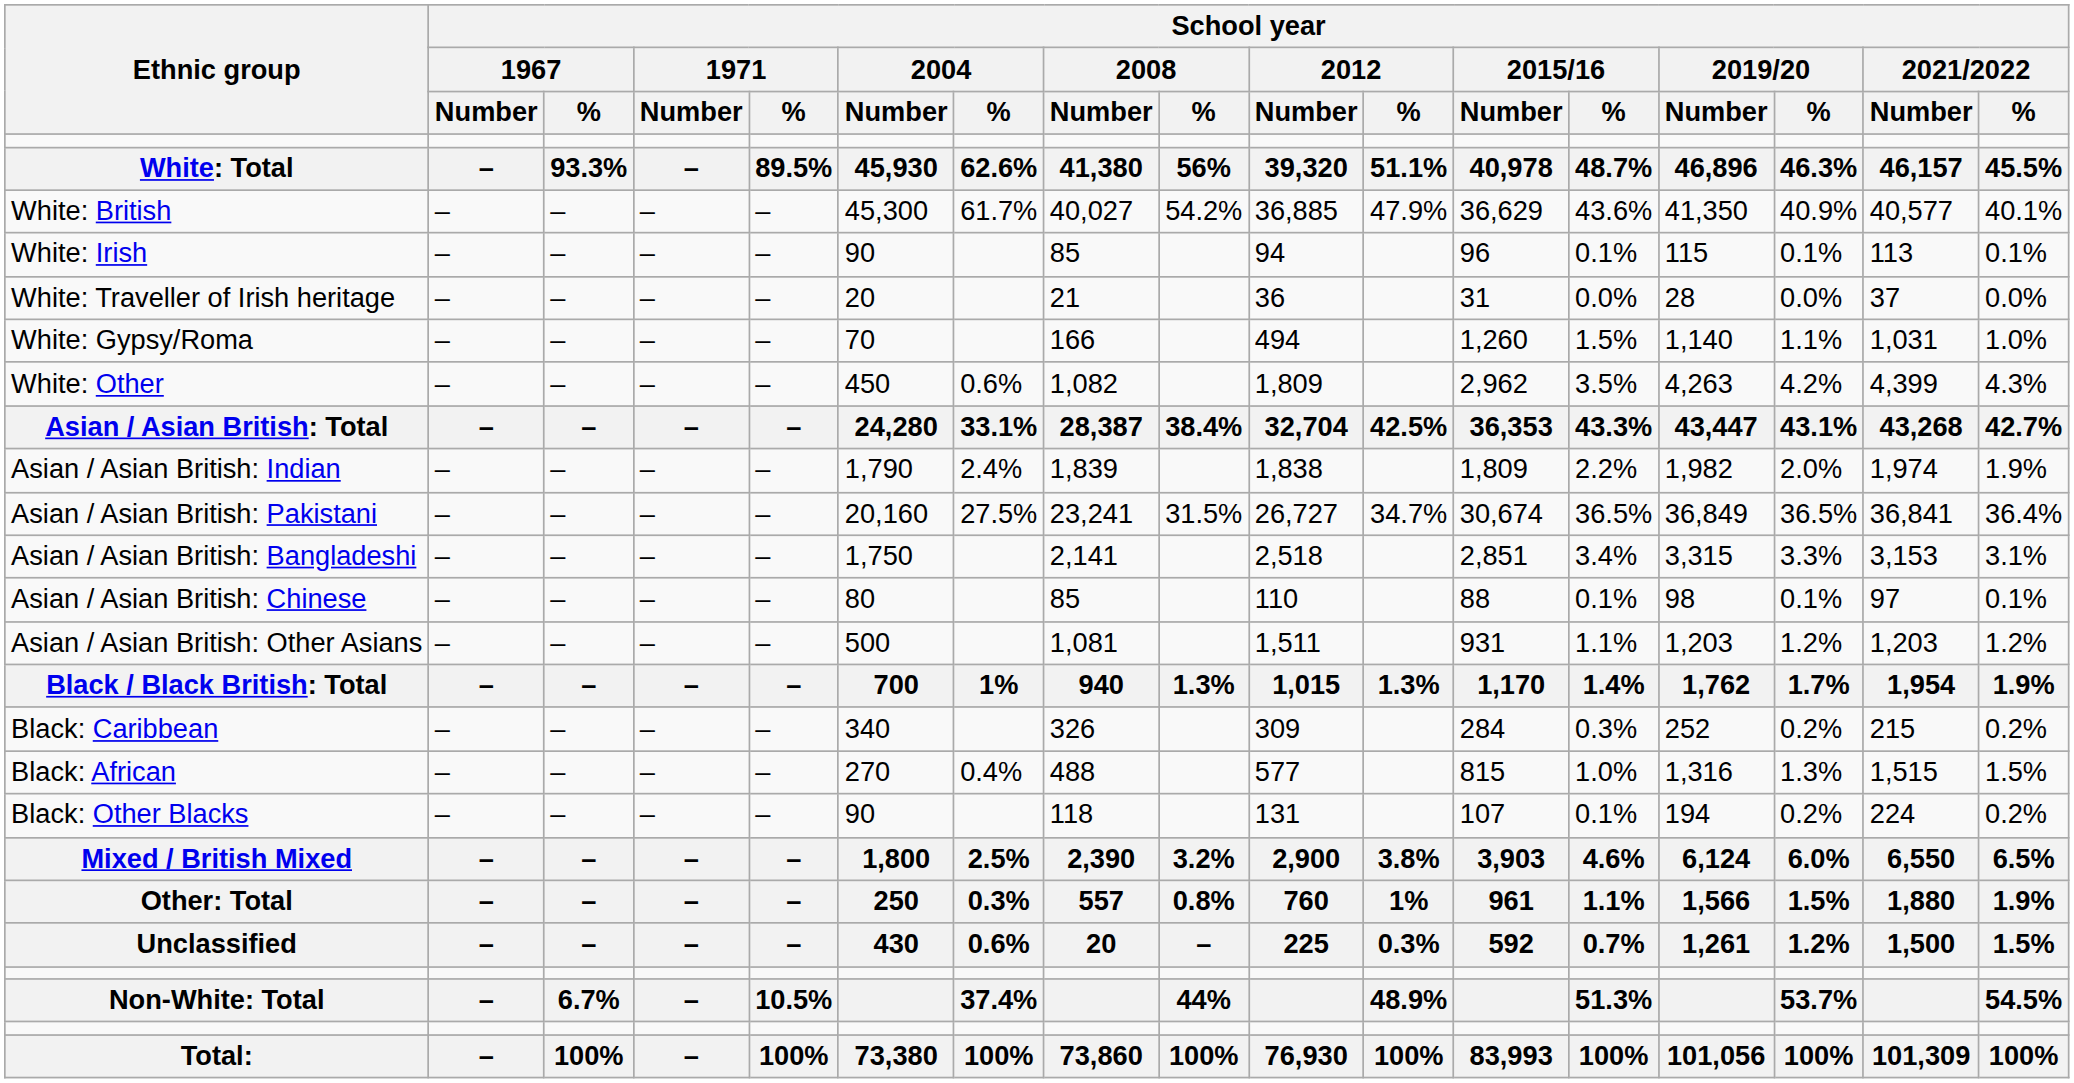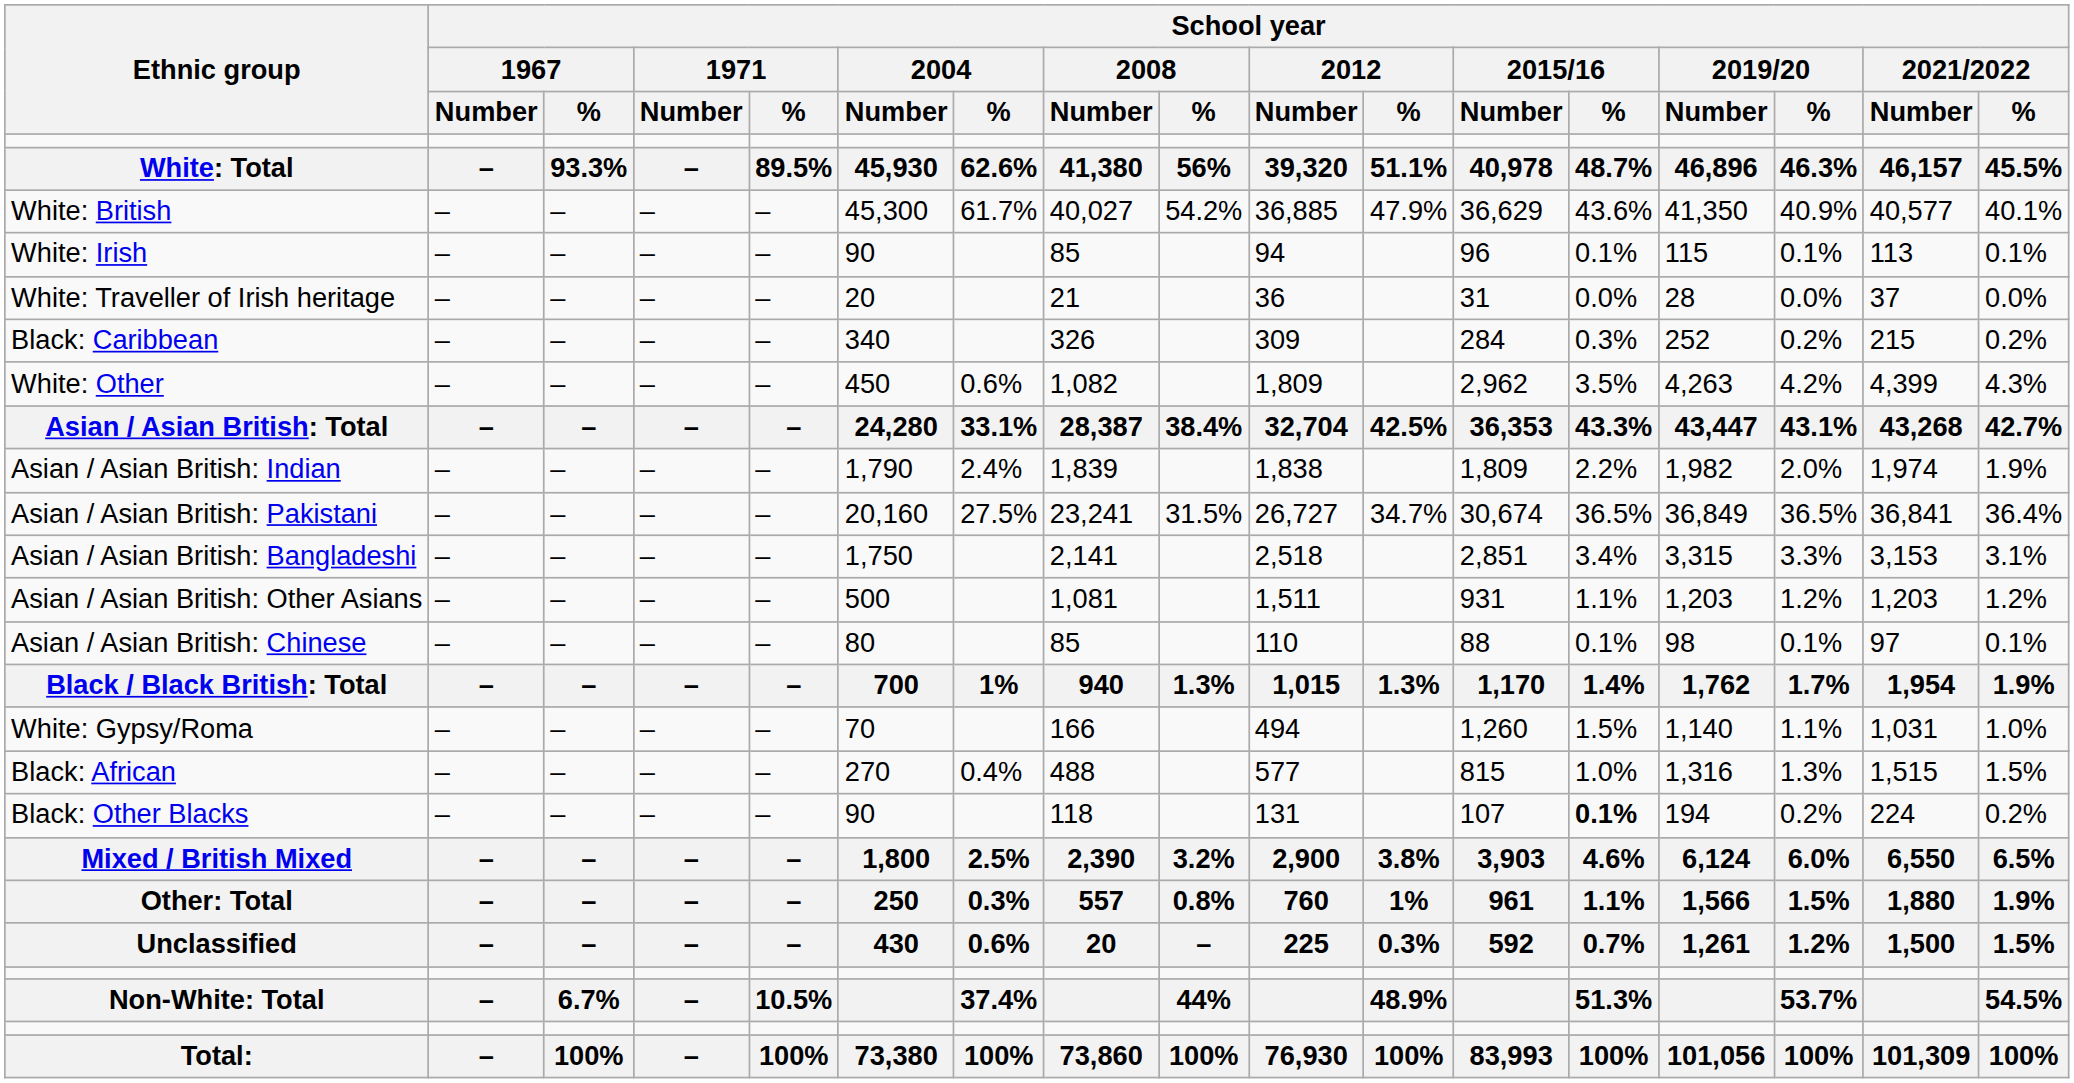rows swapped: White: Gypsy/Roma <-> Black: Caribbean
rows swapped: Asian / Asian British: Chinese <-> Asian / Asian British: Other Asians
Black: Other Blacks | School year / 2015/16 / %: normal -> bold
